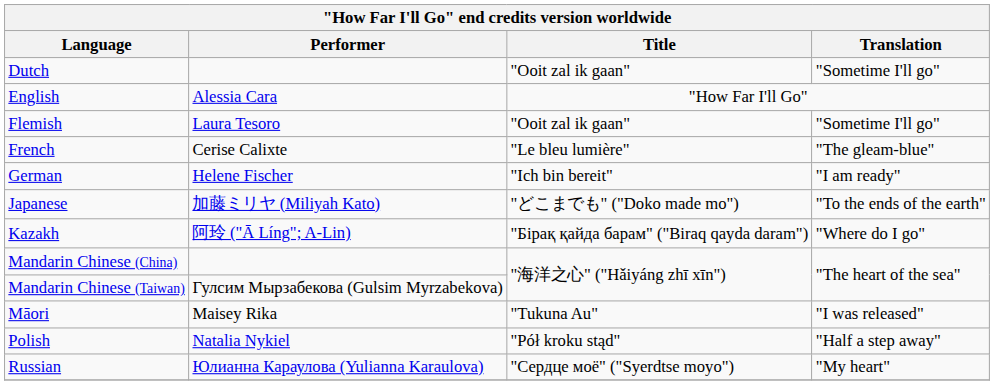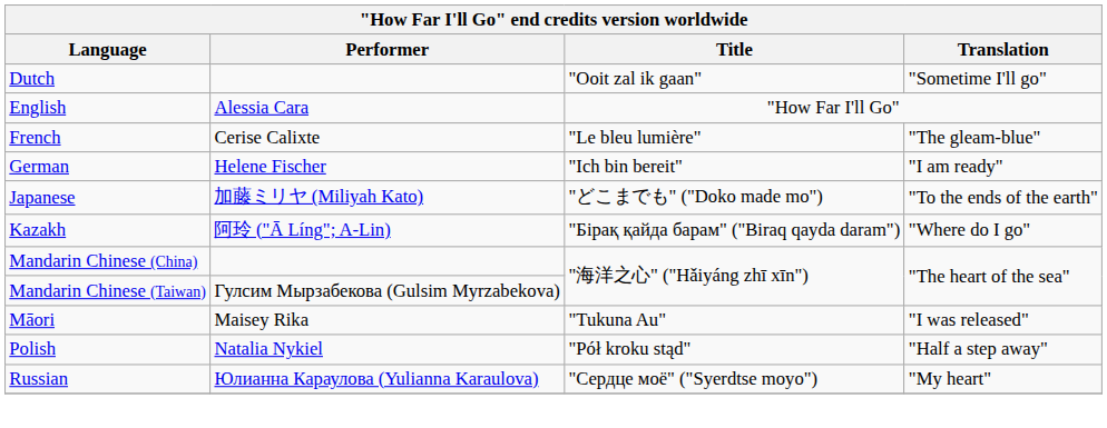- row: Flemish | Laura Tesoro | "Ooit zal ik gaan" | "Sometime I'll go"
